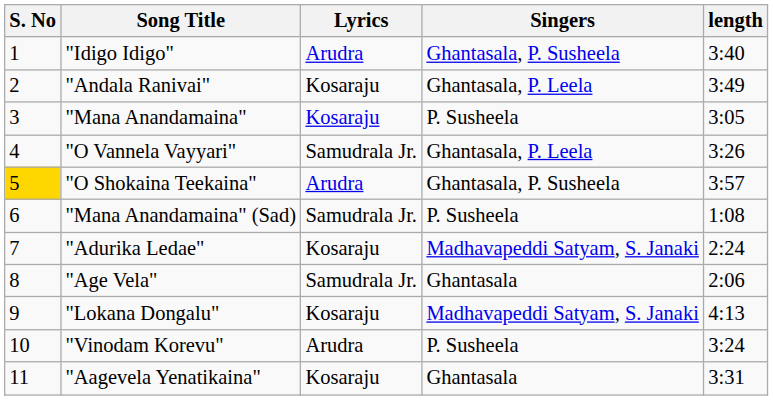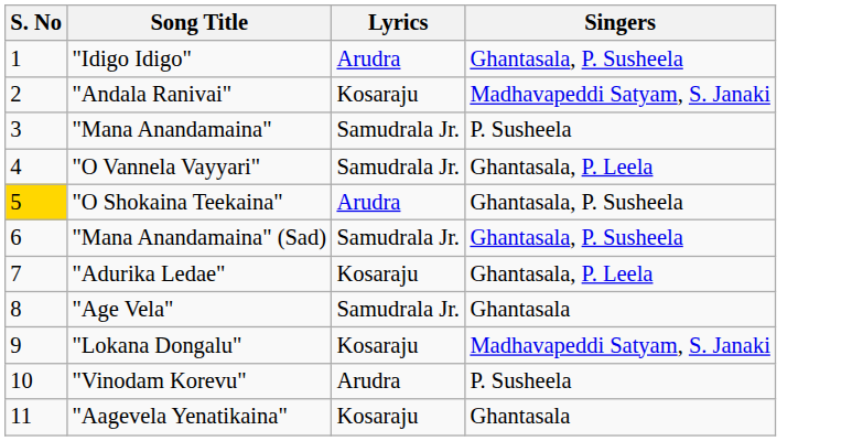- column: length | 3:40 | 3:49 | 3:05 | 3:26 | 3:57 | 1:08 | 2:24 | 2:06 | 4:13 | 3:24 | 3:31
"Andala Ranivai" | Singers: Ghantasala, P. Leela -> Madhavapeddi Satyam, S. Janaki
"Mana Anandamaina" | Lyrics: Kosaraju -> Samudrala Jr.
"Mana Anandamaina" (Sad) | Singers: P. Susheela -> Ghantasala, P. Susheela
"Adurika Ledae" | Singers: Madhavapeddi Satyam, S. Janaki -> Ghantasala, P. Leela
